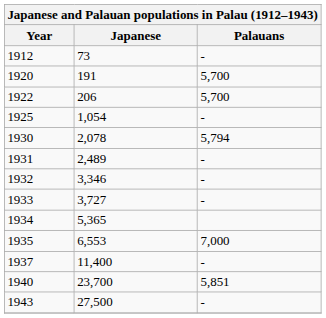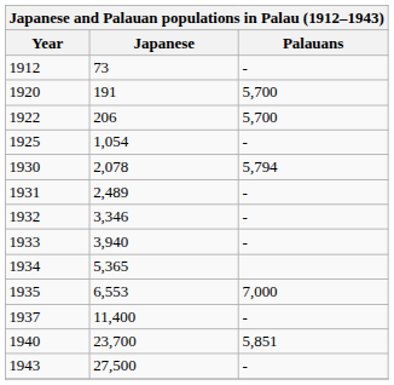1933 | Japanese: 3,727 -> 3,940
